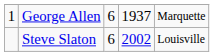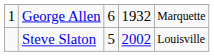George Allen | column 4: 1937 -> 1932
Steve Slaton | column 3: 6 -> 5
